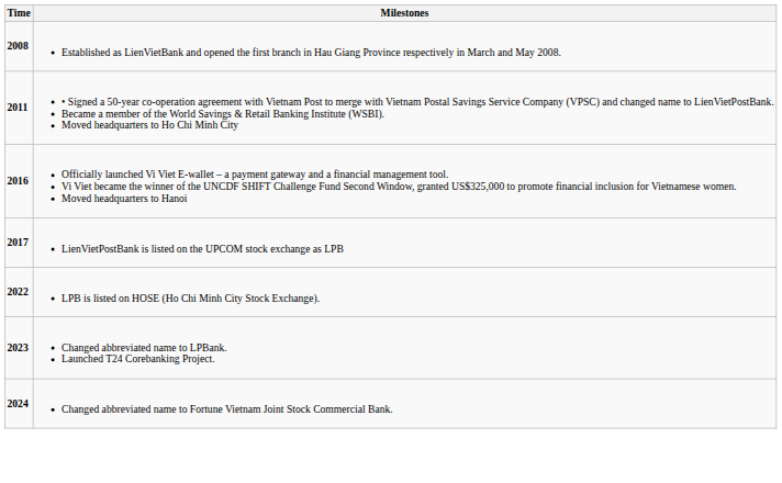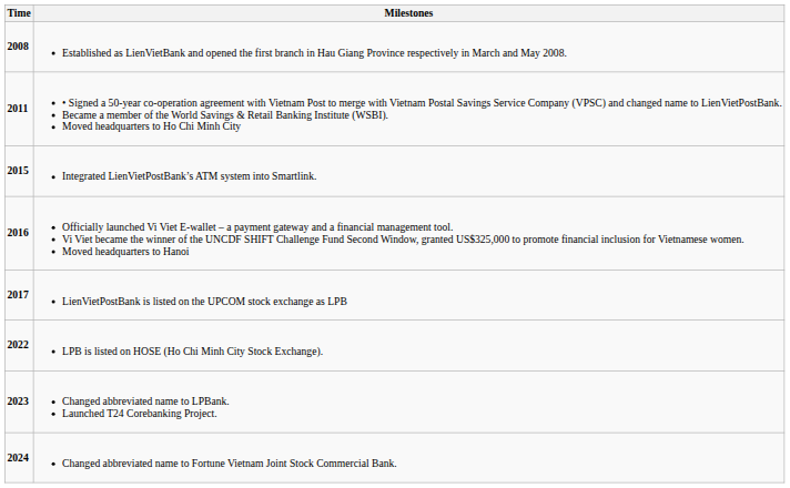+ row: 2015 | Integrated LienVietPostBank’s ATM system into Smartlink.
